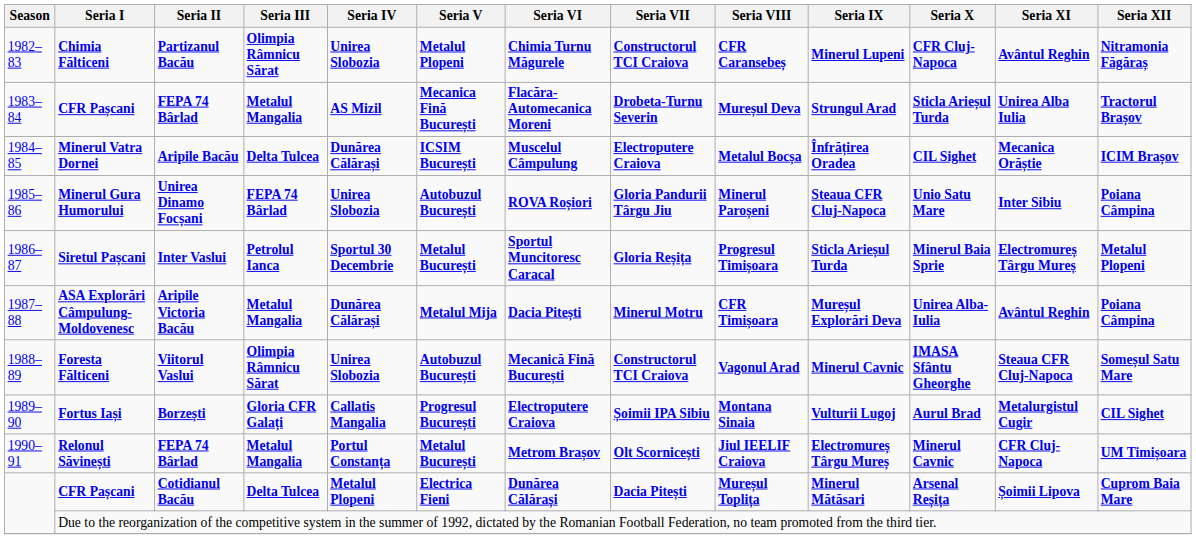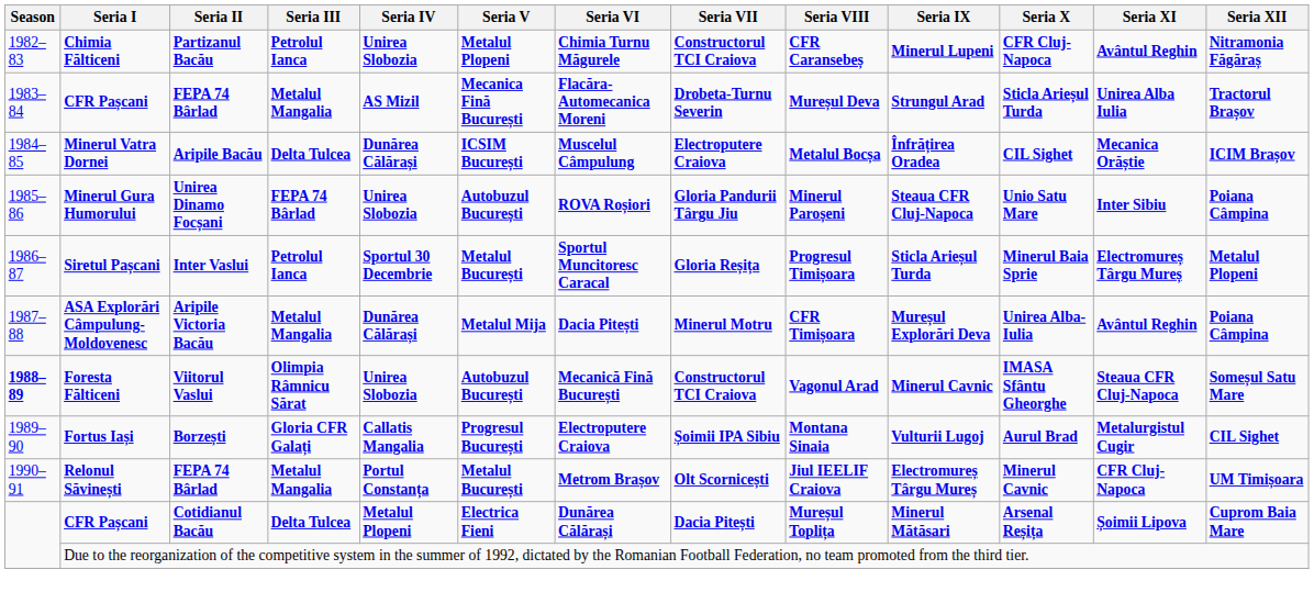Chimia Fălticeni | Seria III: Olimpia Râmnicu Sărat -> Petrolul Ianca
Foresta Fălticeni | Season: normal -> bold
